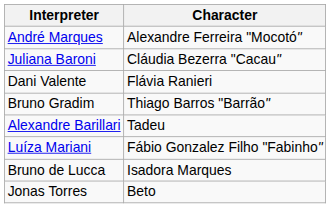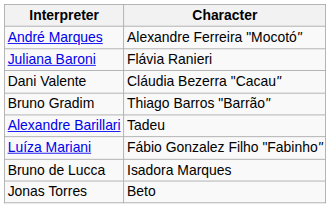Juliana Baroni | Character: Cláudia Bezerra "Cacau" -> Flávia Ranieri
Dani Valente | Character: Flávia Ranieri -> Cláudia Bezerra "Cacau"
